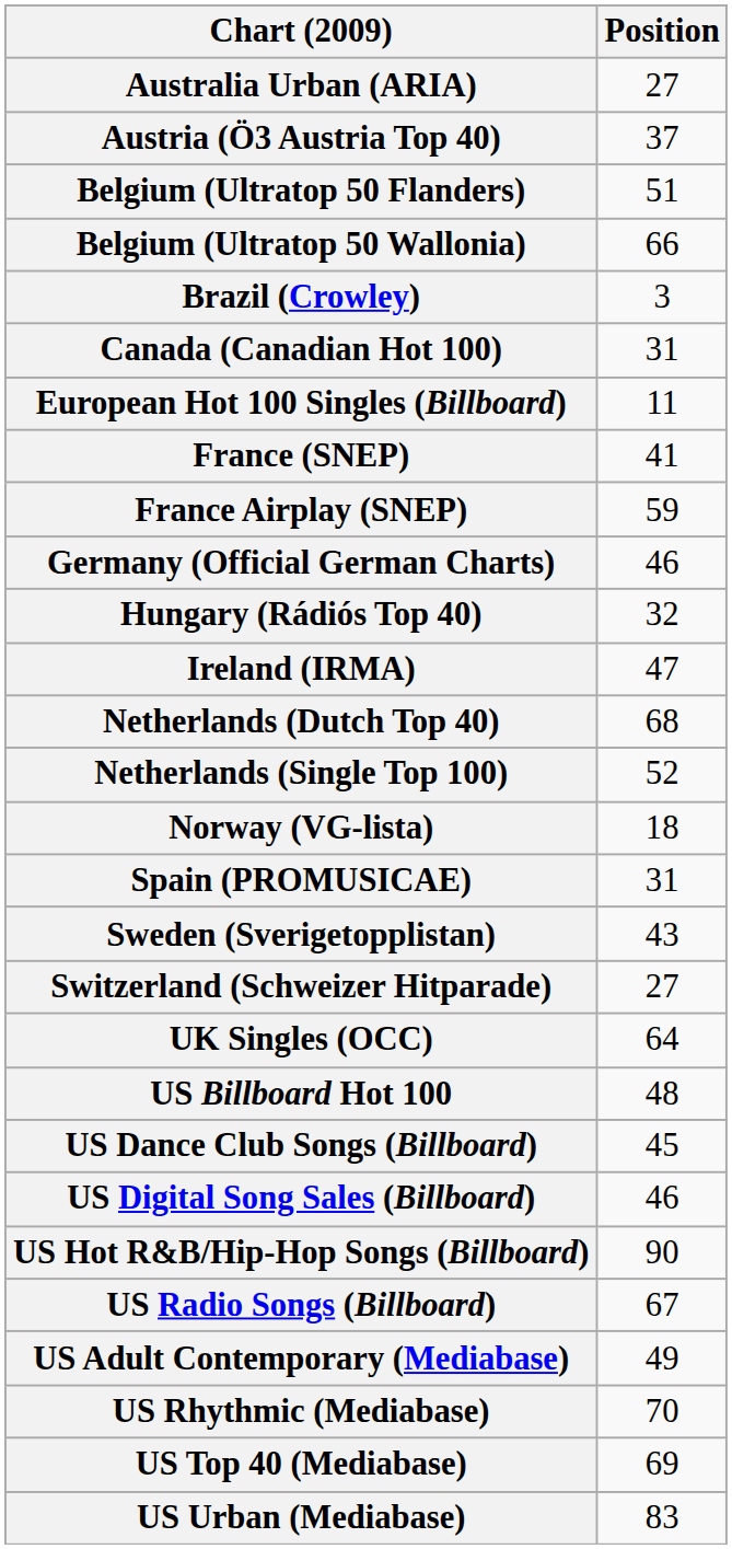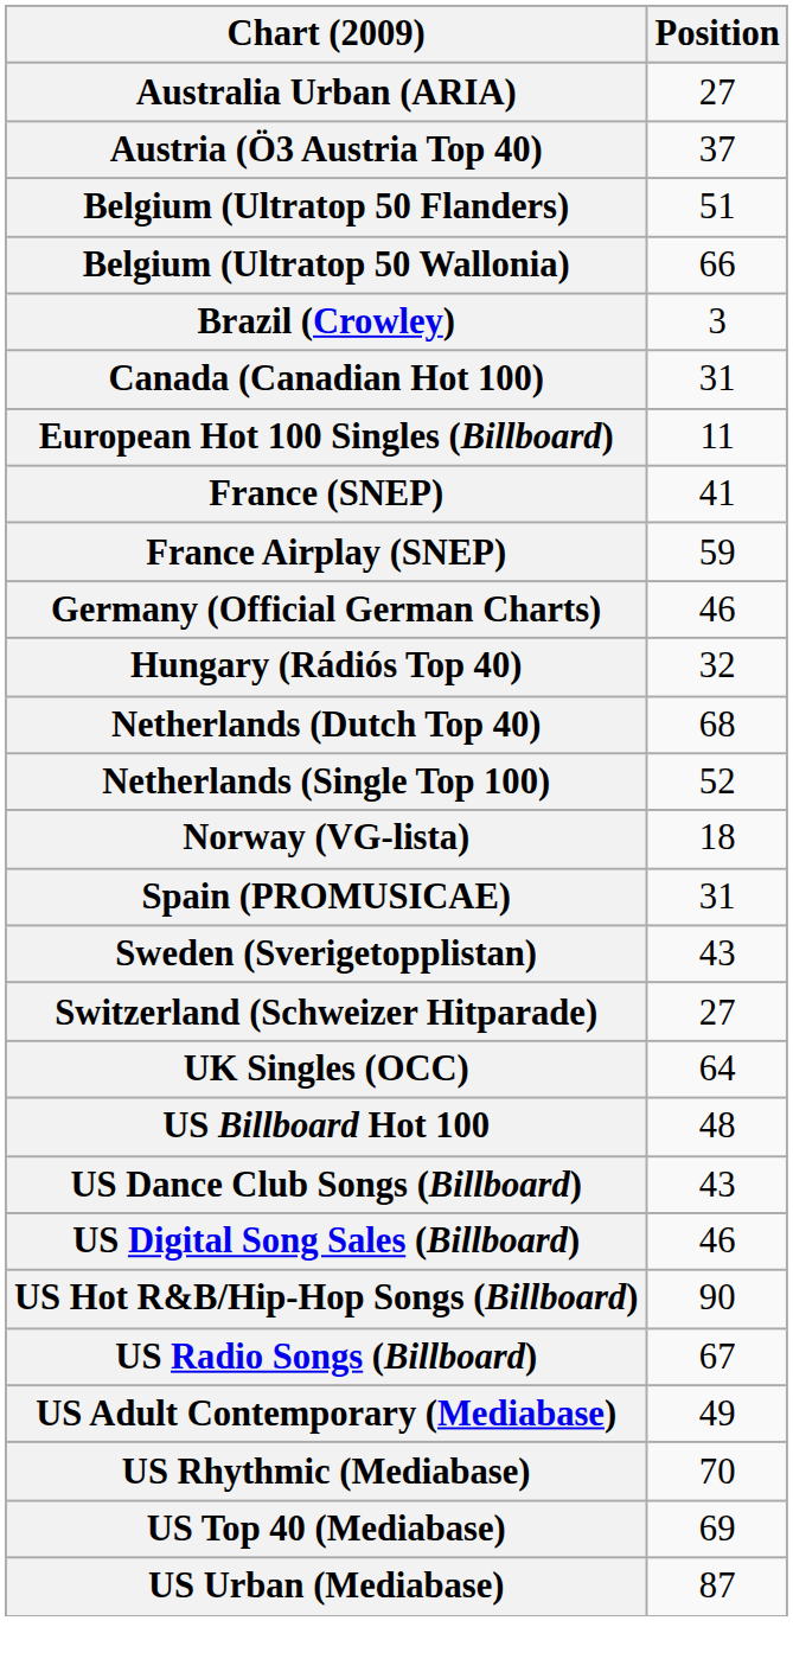- row: Ireland (IRMA) | 47
US Dance Club Songs (Billboard) | Position: 45 -> 43
US Urban (Mediabase) | Position: 83 -> 87
